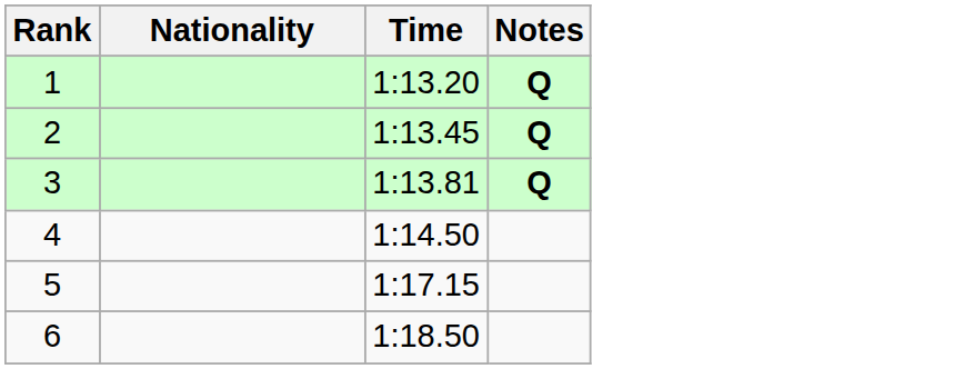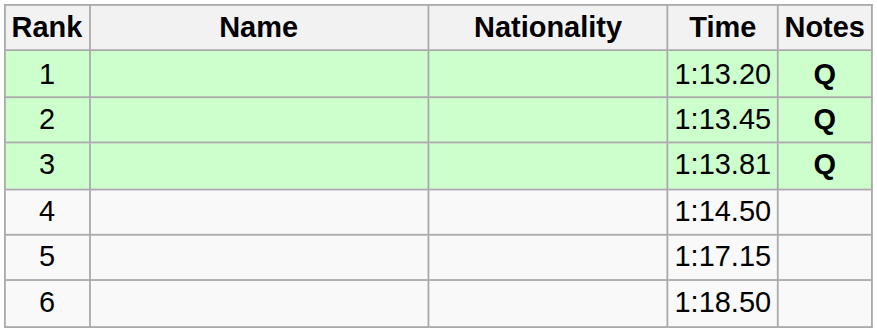+ column: Name
